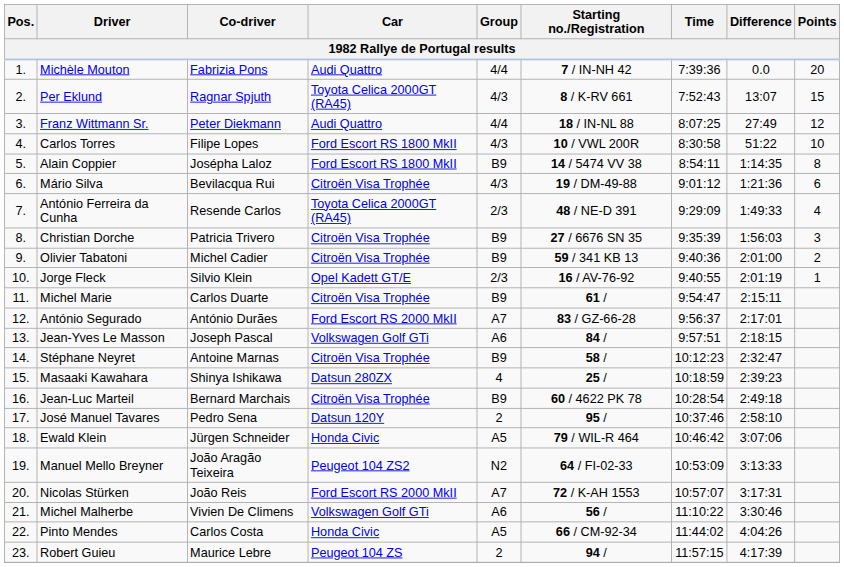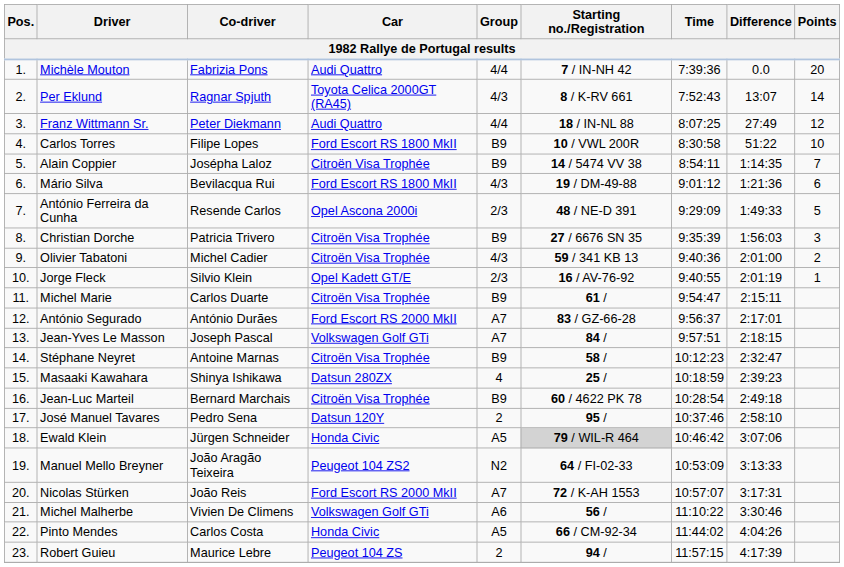Per Eklund | Points: 15 -> 14
Carlos Torres | Group: 4/3 -> B9
Alain Coppier | Car: Ford Escort RS 1800 MkII -> Citroën Visa Trophée
Alain Coppier | Points: 8 -> 7
Mário Silva | Car: Citroën Visa Trophée -> Ford Escort RS 1800 MkII
António Ferreira da Cunha | Car: Toyota Celica 2000GT (RA45) -> Opel Ascona 2000i
António Ferreira da Cunha | Points: 4 -> 5
Olivier Tabatoni | Group: B9 -> 4/3
Jean-Yves Le Masson | Group: A6 -> A7
Ewald Klein | Starting no./Registration: no background -> lightgrey background
